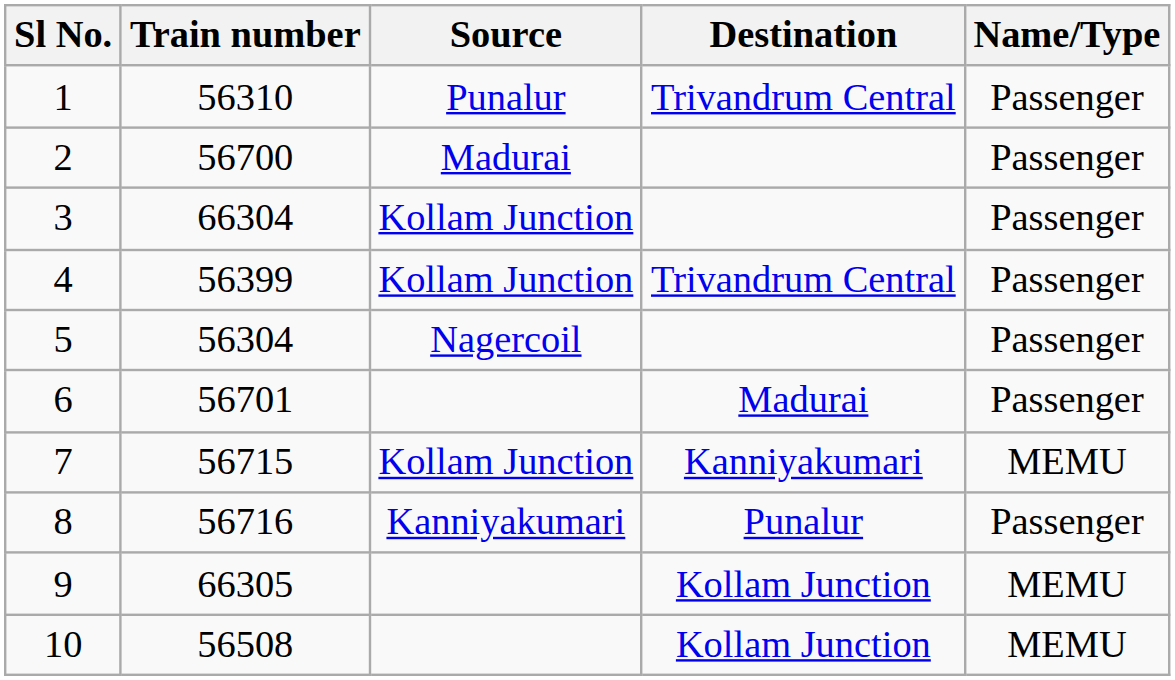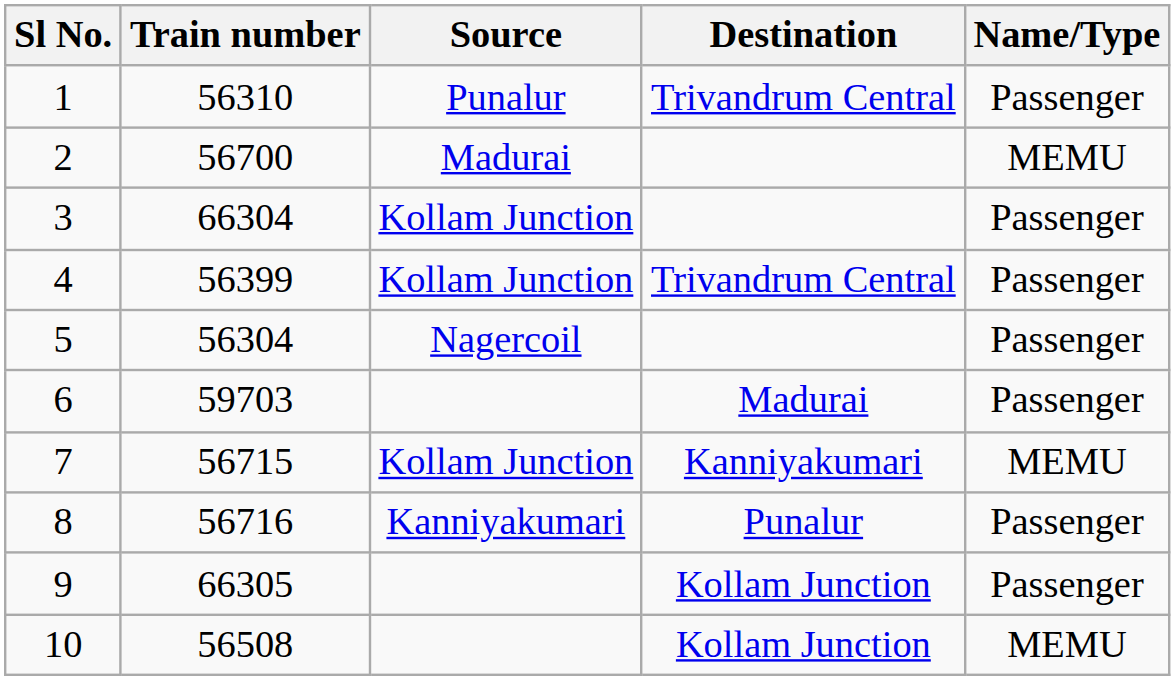2 | Name/Type: Passenger -> MEMU
6 | Train number: 56701 -> 59703
9 | Name/Type: MEMU -> Passenger
